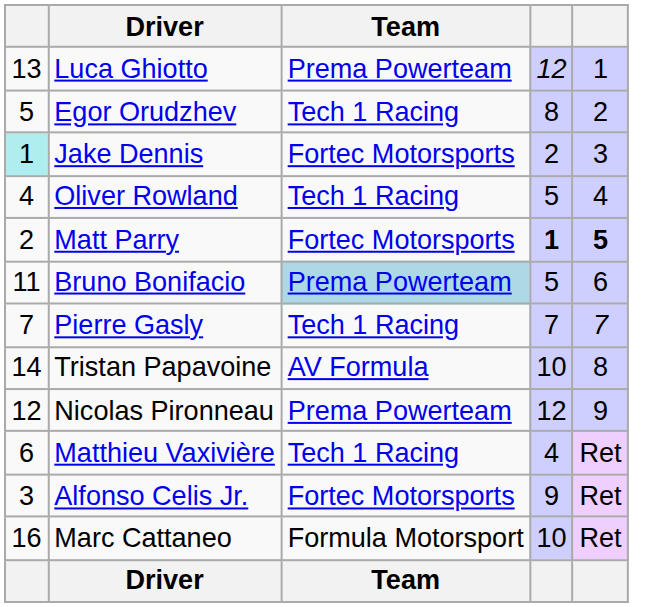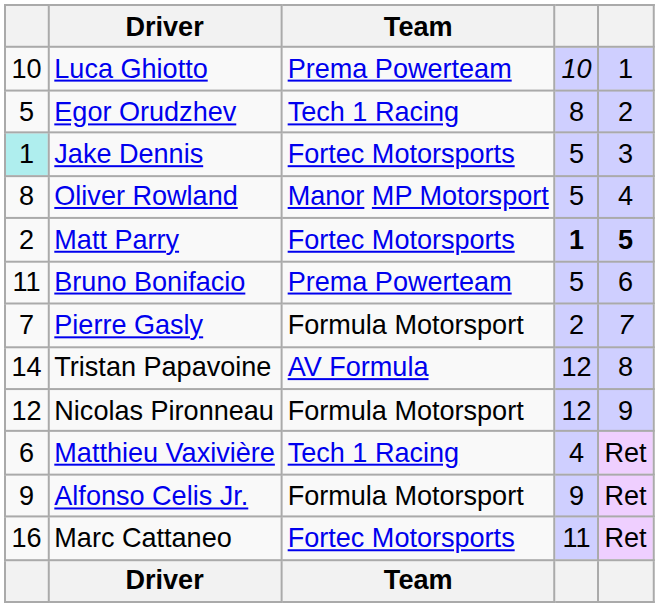Luca Ghiotto | column 1: 13 -> 10
Luca Ghiotto | column 4: 12 -> 10
Jake Dennis | column 4: 2 -> 5
Oliver Rowland | column 1: 4 -> 8
Oliver Rowland | Team: Tech 1 Racing -> Manor MP Motorsport
Bruno Bonifacio | Team: lightblue background -> no background
Pierre Gasly | Team: Tech 1 Racing -> Formula Motorsport
Pierre Gasly | column 4: 7 -> 2
Tristan Papavoine | column 4: 10 -> 12
Nicolas Pironneau | Team: Prema Powerteam -> Formula Motorsport
Alfonso Celis Jr. | column 1: 3 -> 9
Alfonso Celis Jr. | Team: Fortec Motorsports -> Formula Motorsport
Marc Cattaneo | Team: Formula Motorsport -> Fortec Motorsports
Marc Cattaneo | column 4: 10 -> 11
